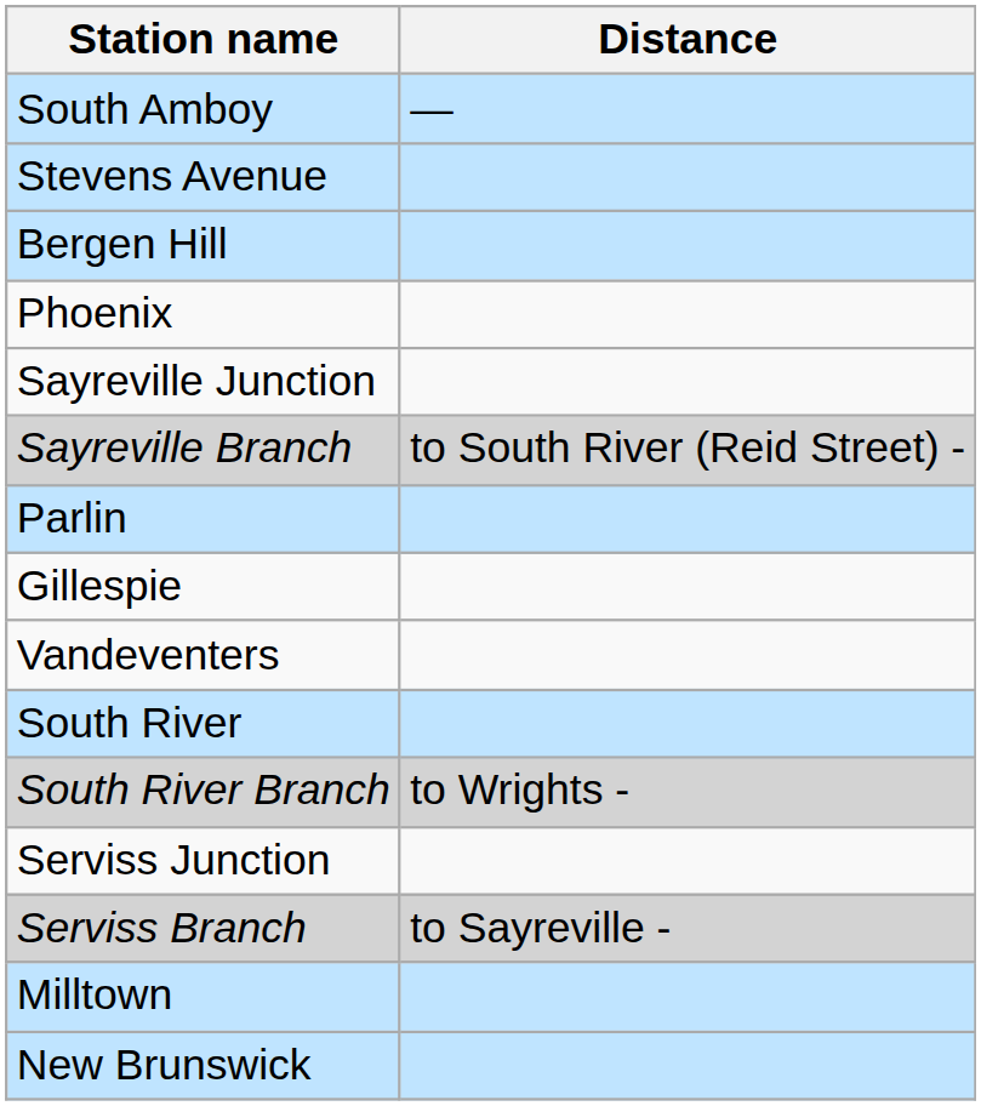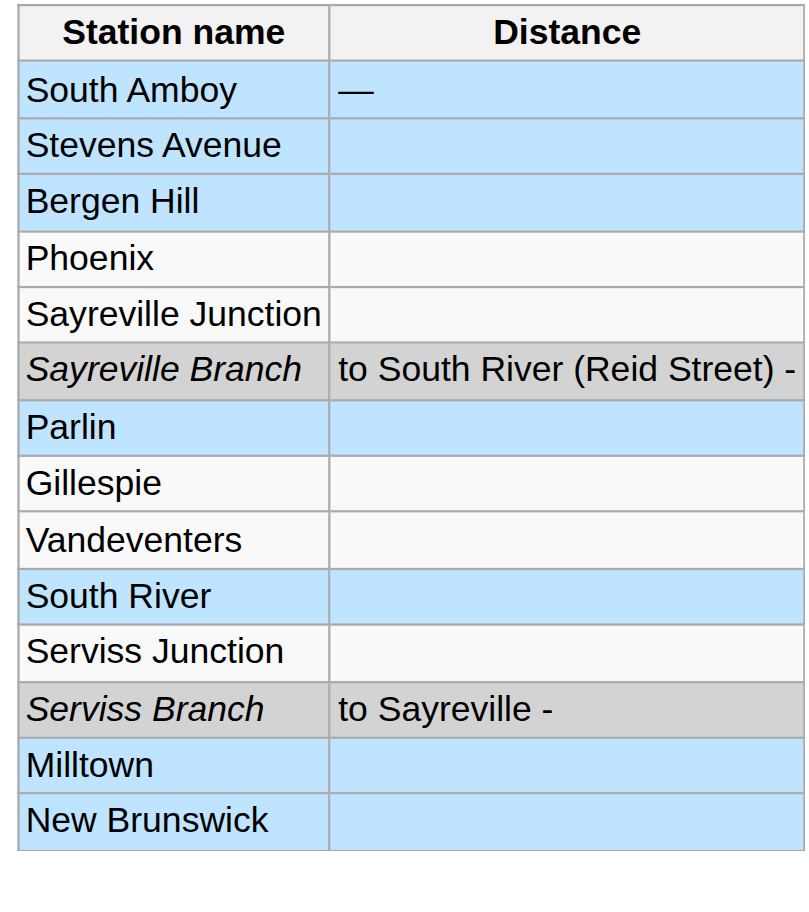- row: South River Branch | to Wrights -
